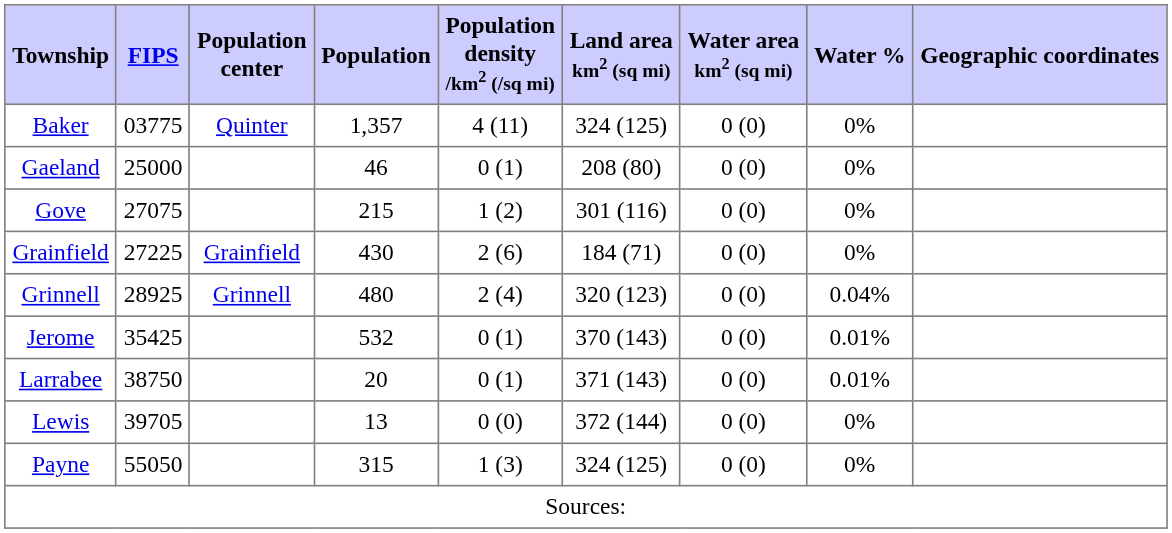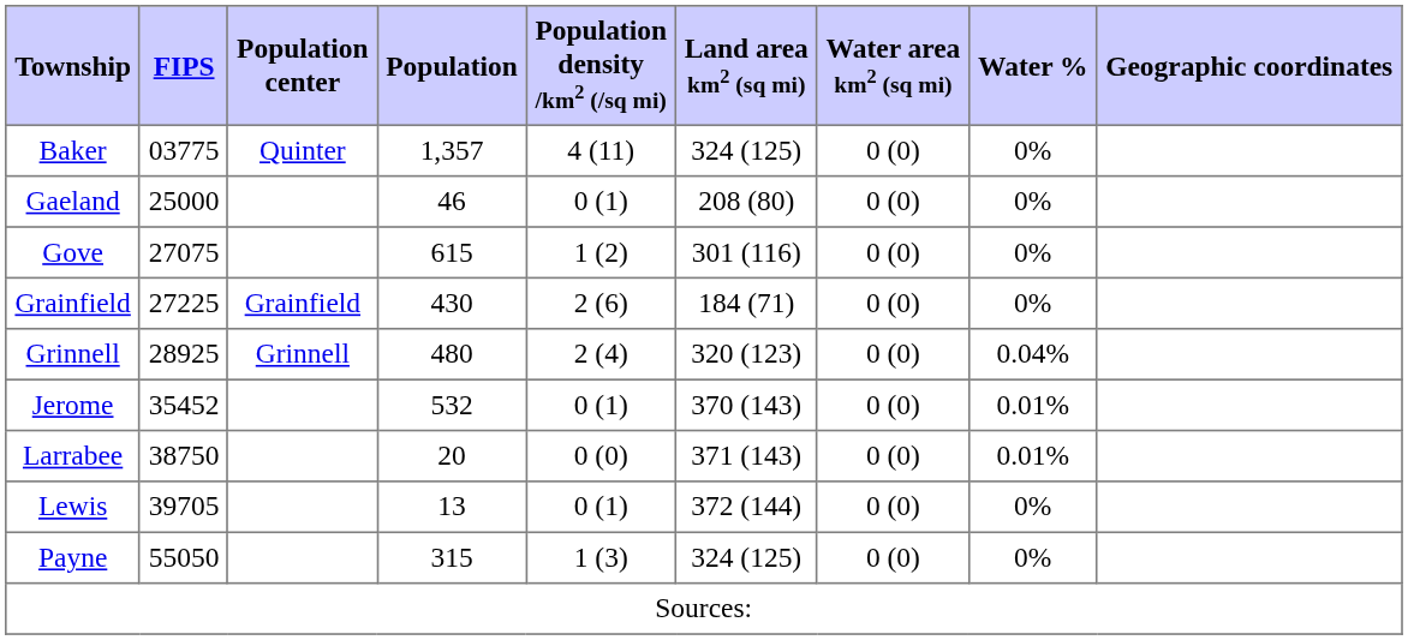Gove | Population: 215 -> 615
Jerome | FIPS: 35425 -> 35452
Larrabee | Population density /km2 (/sq mi): 0 (1) -> 0 (0)
Lewis | Population density /km2 (/sq mi): 0 (0) -> 0 (1)
